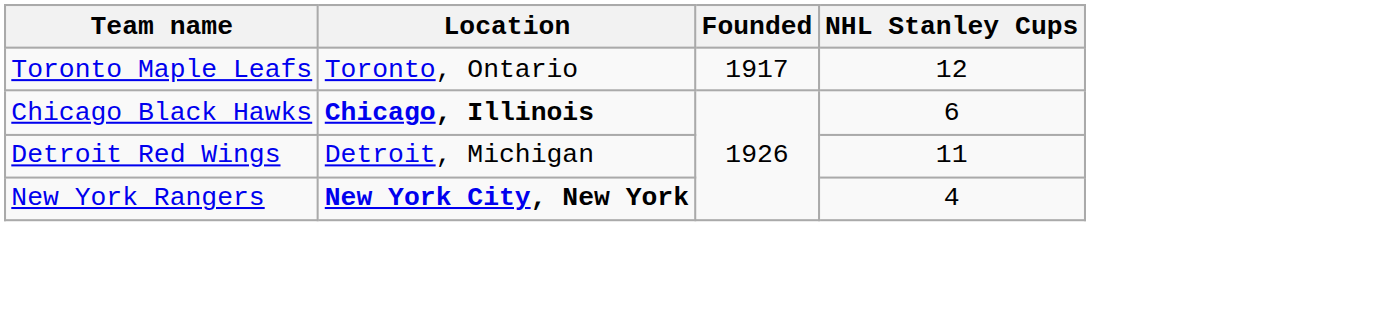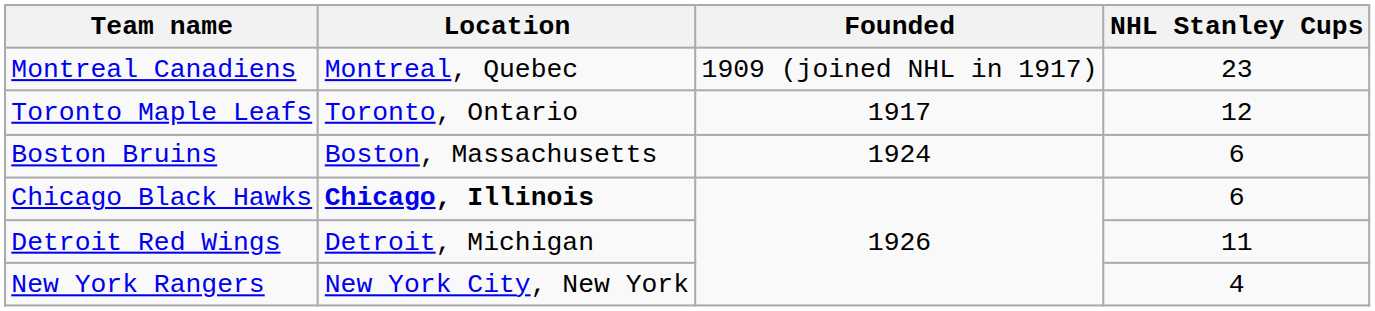+ row: Montreal Canadiens | Montreal, Quebec | 1909 (joined NHL in 1917) | 23
+ row: Boston Bruins | Boston, Massachusetts | 1924 | 6
New York Rangers | Location: bold -> normal
